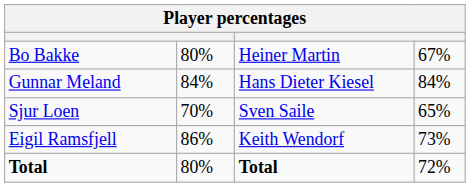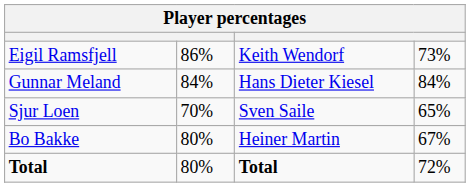rows swapped: Bo Bakke <-> Eigil Ramsfjell
